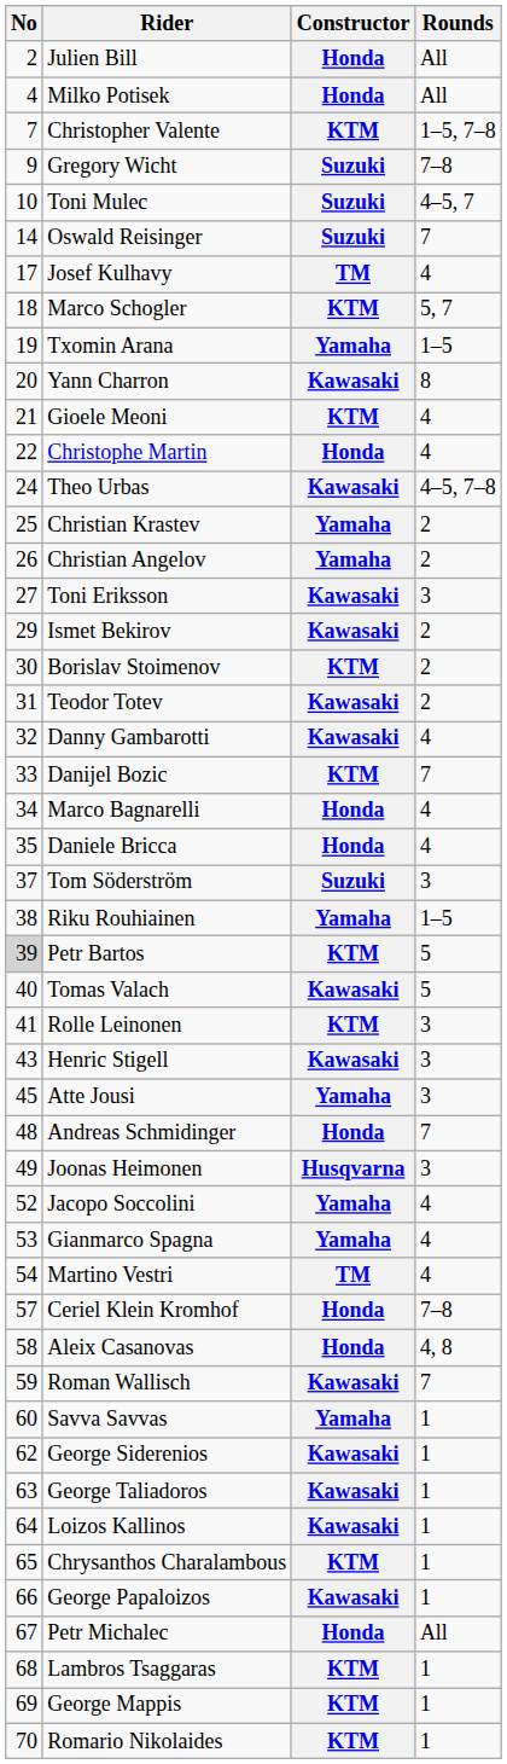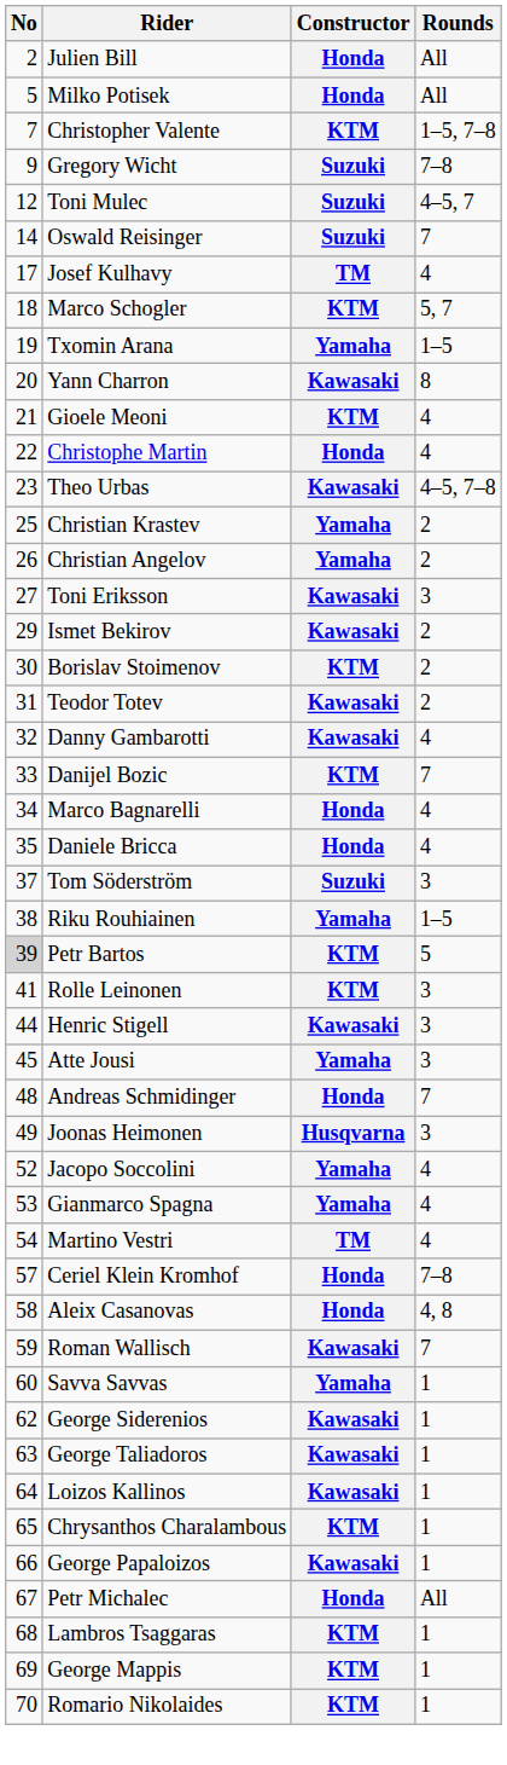Milko Potisek | No: 4 -> 5
Toni Mulec | No: 10 -> 12
Theo Urbas | No: 24 -> 23
- row: 40 | Tomas Valach | Kawasaki | 5
Henric Stigell | No: 43 -> 44
